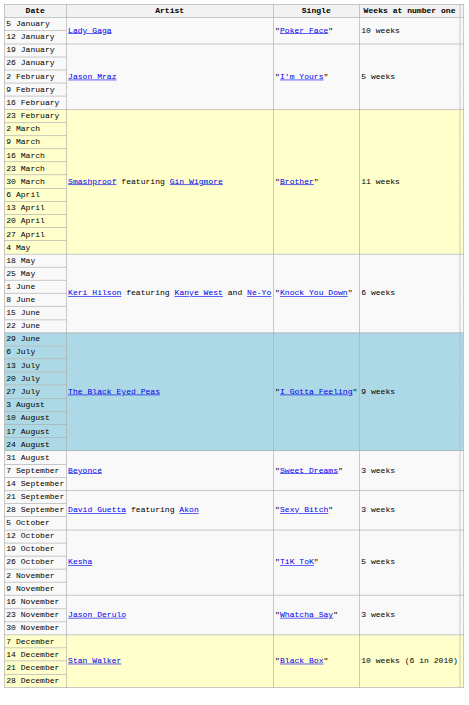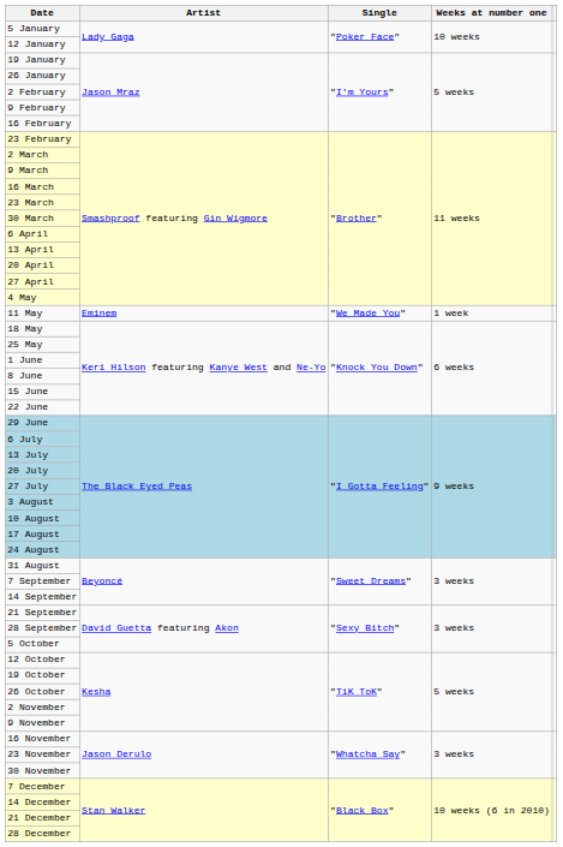+ row: 11 May | Eminem | "We Made You" | 1 week
